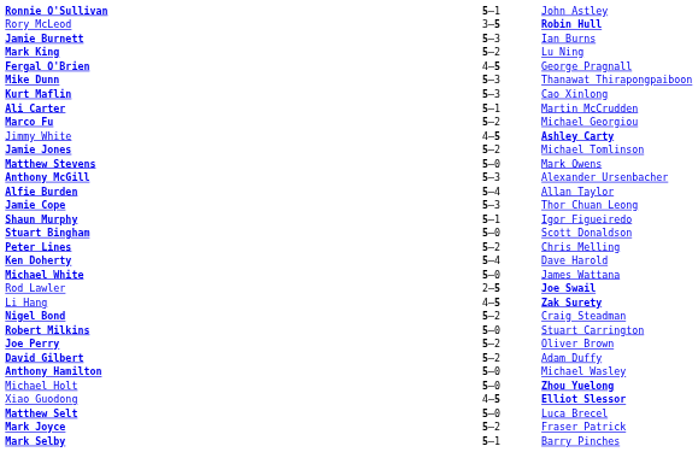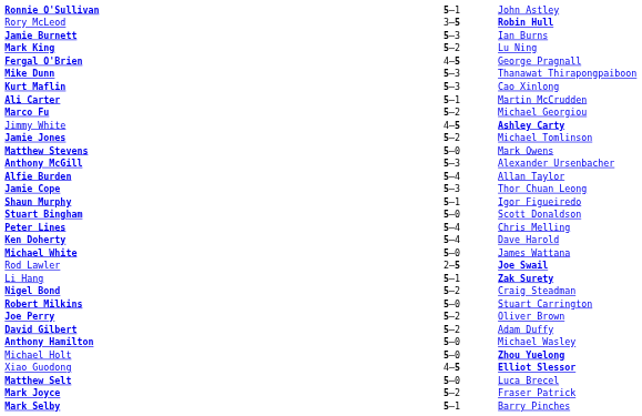Peter Lines | column 2: 5–2 -> 5–4
Li Hang | column 2: 4–5 -> 5–1
